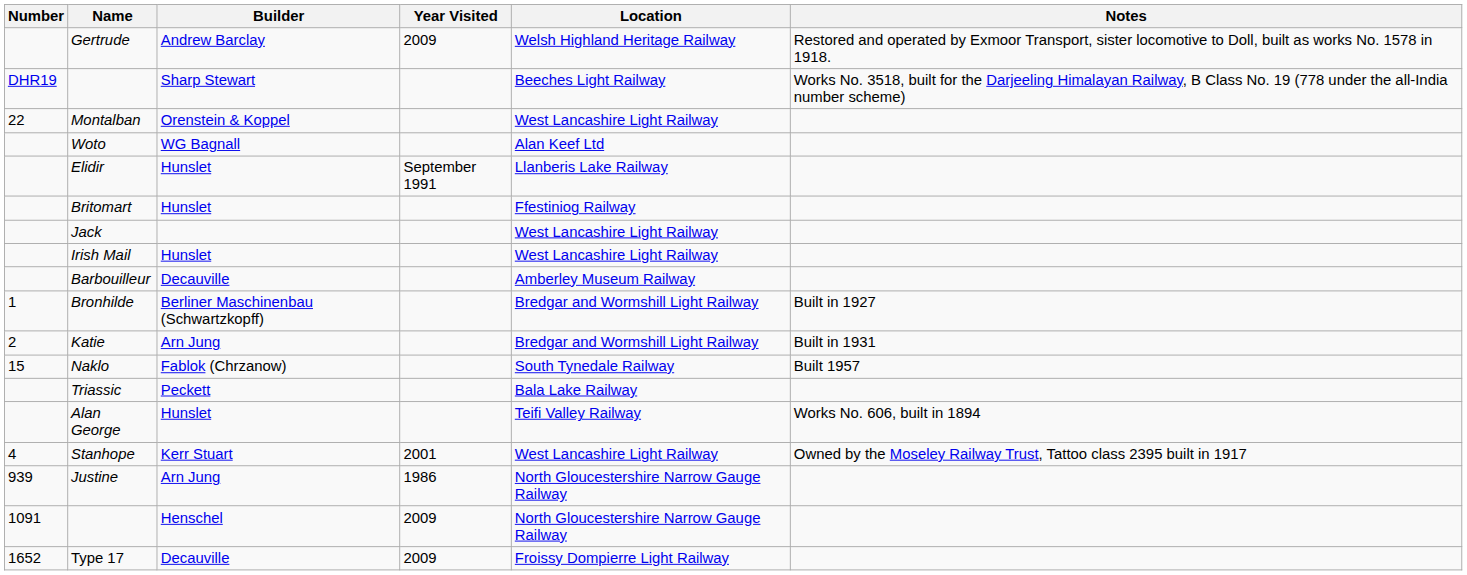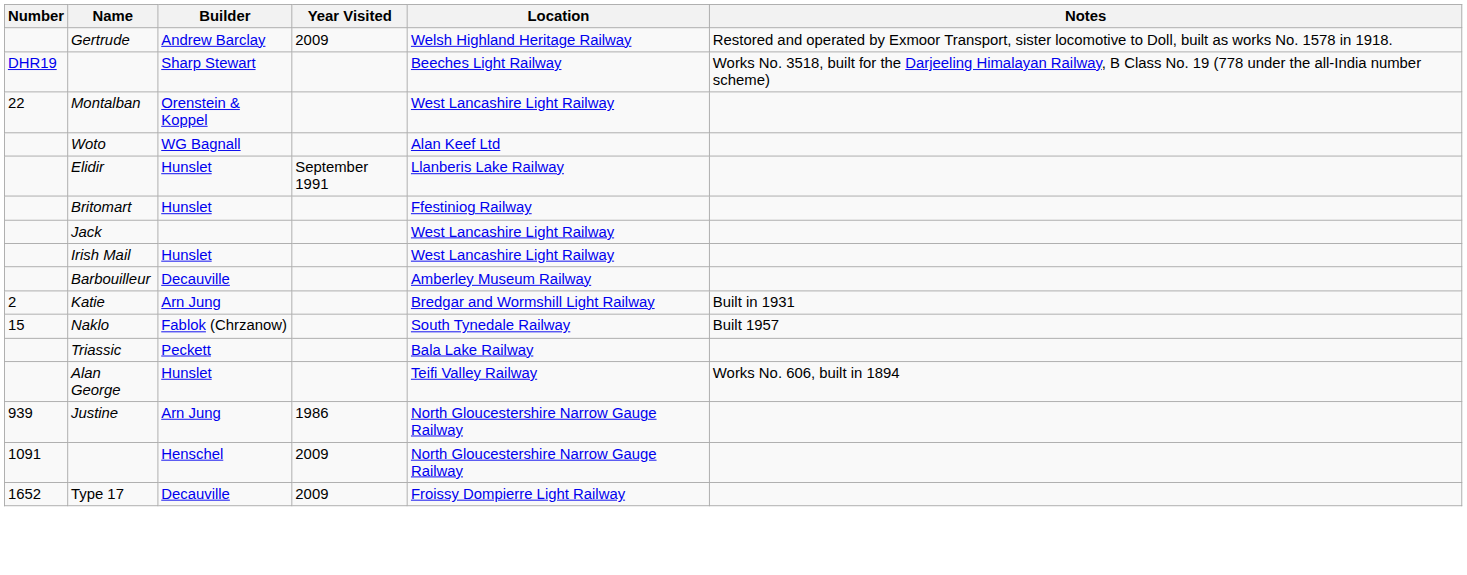- row: 1 | Bronhilde | Berliner Maschinenbau (Schwartzkopff) | Bredgar and Wormshill Light Railway | Built in 1927
- row: 4 | Stanhope | Kerr Stuart | 2001 | West Lancashire Light Railway | Owned by the Moseley Railway Trust, Tattoo class 2395 built in 1917
